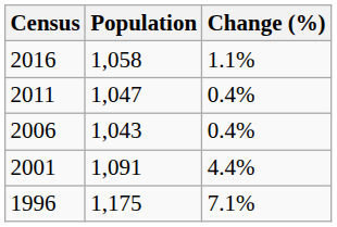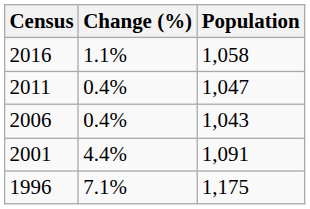columns swapped: Population <-> Change (%)
